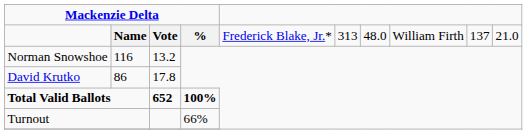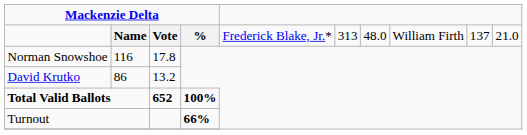Norman Snowshoe | column 3: 13.2 -> 17.8
David Krutko | column 3: 17.8 -> 13.2
Turnout | column 4: normal -> bold
